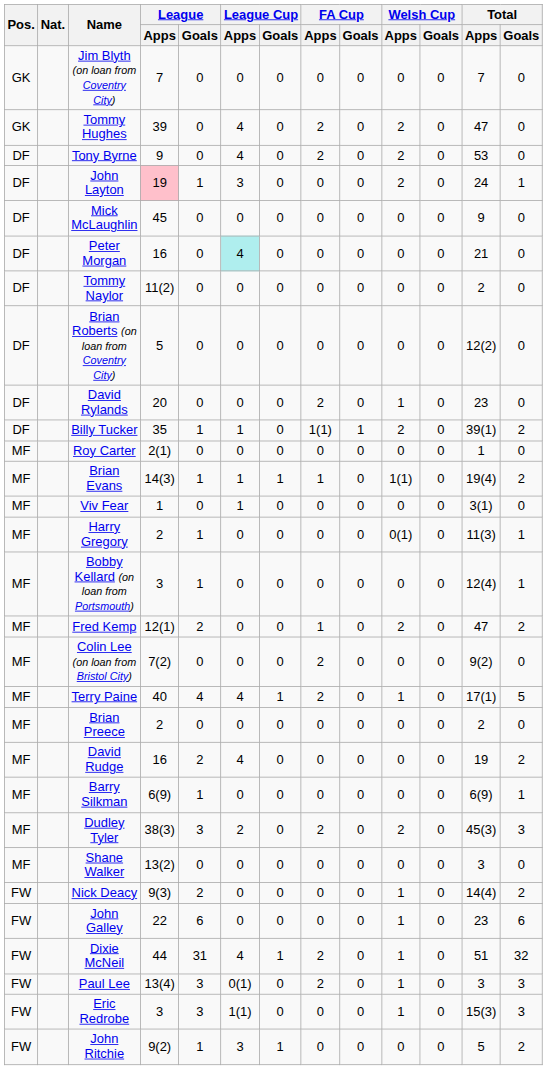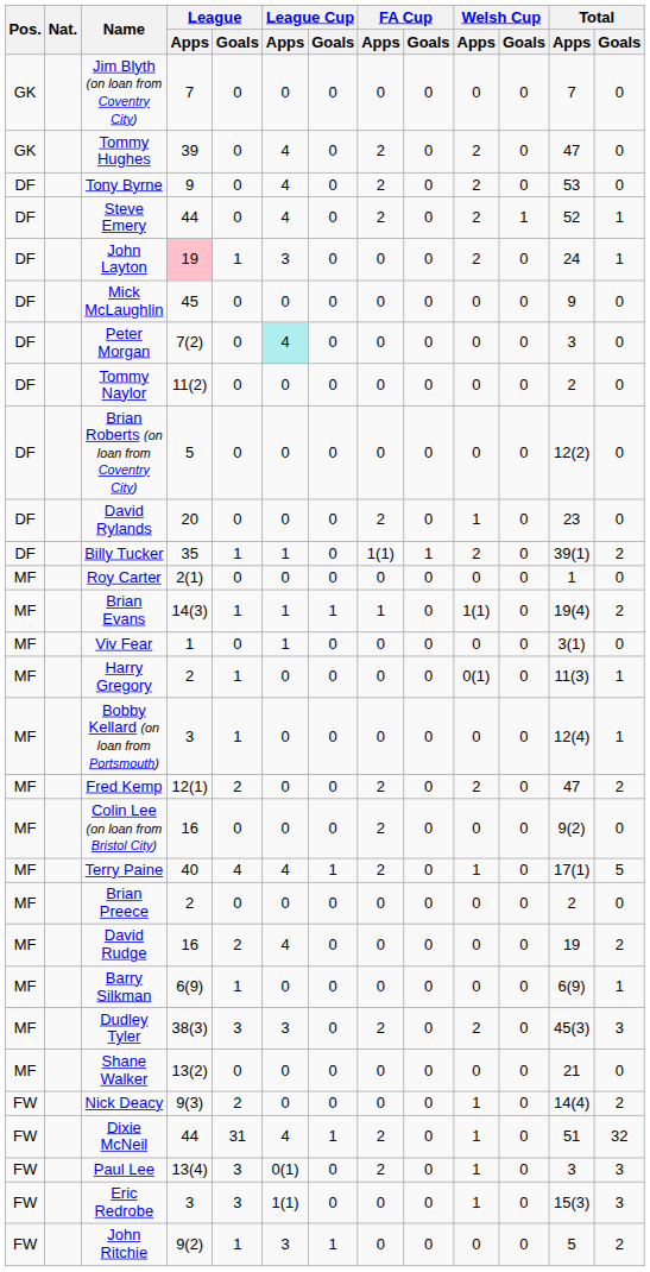+ row: DF | Steve Emery | 44 | 0 | 4 | 0 | 2 | 0 | 2 | 1 | 52 | 1
Peter Morgan | League / Apps: 16 -> 7(2)
Peter Morgan | Total / Apps: 21 -> 3
Fred Kemp | FA Cup / Apps: 1 -> 2
Colin Lee (on loan from Bristol City) | League / Apps: 7(2) -> 16
Dudley Tyler | League Cup / Apps: 2 -> 3
Shane Walker | Total / Apps: 3 -> 21
- row: FW | John Galley | 22 | 6 | 0 | 0 | 0 | 0 | 1 | 0 | 23 | 6
